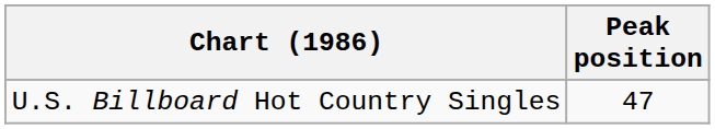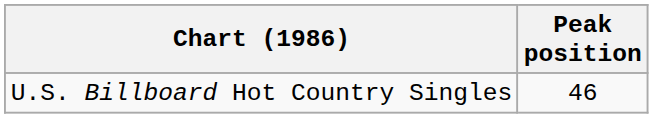U.S. Billboard Hot Country Singles | Peak position: 47 -> 46
